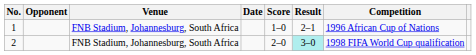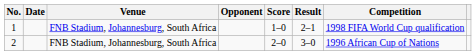columns swapped: Date <-> Opponent
1 | Competition: 1996 African Cup of Nations -> 1998 FIFA World Cup qualification
2 | Result: paleturquoise background -> no background
2 | Competition: 1998 FIFA World Cup qualification -> 1996 African Cup of Nations
